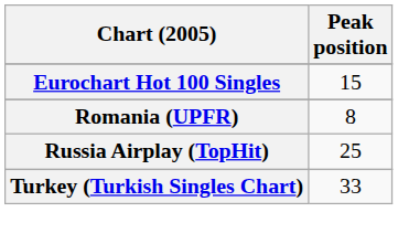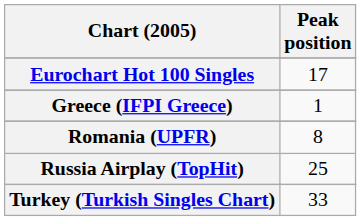Eurochart Hot 100 Singles | Peak position: 15 -> 17
+ row: Greece (IFPI Greece) | 1
